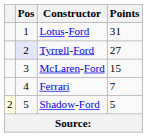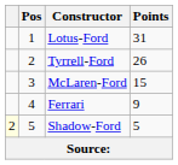Tyrrell-Ford | Pos: lavender background -> no background
Tyrrell-Ford | Points: 27 -> 26
Ferrari | Points: 7 -> 9
